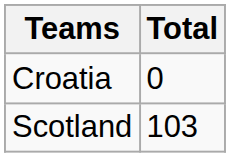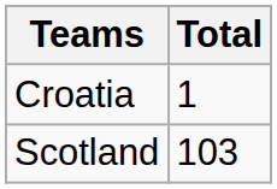Croatia | Total: 0 -> 1
